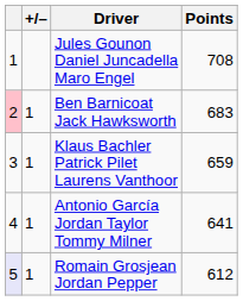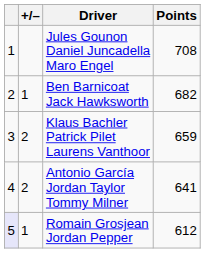Ben Barnicoat Jack Hawksworth | column 1: pink background -> no background
Ben Barnicoat Jack Hawksworth | Points: 683 -> 682
Klaus Bachler Patrick Pilet Laurens Vanthoor | +/–: 1 -> 2
Antonio García Jordan Taylor Tommy Milner | +/–: 1 -> 2
